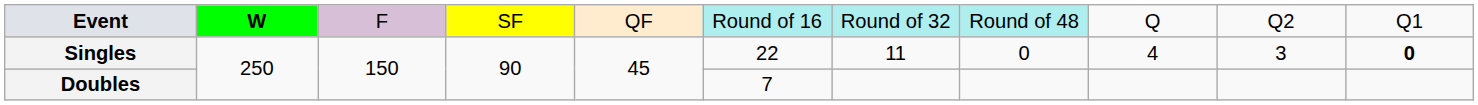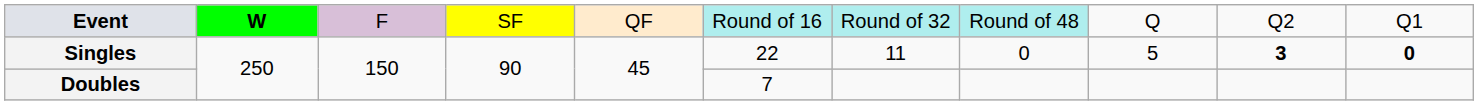Singles | column 9: 4 -> 5
Singles | column 10: normal -> bold
